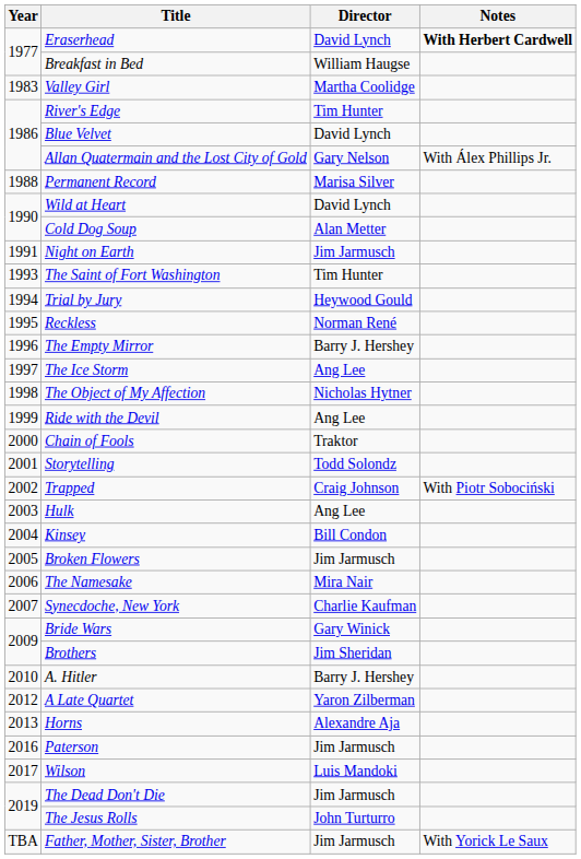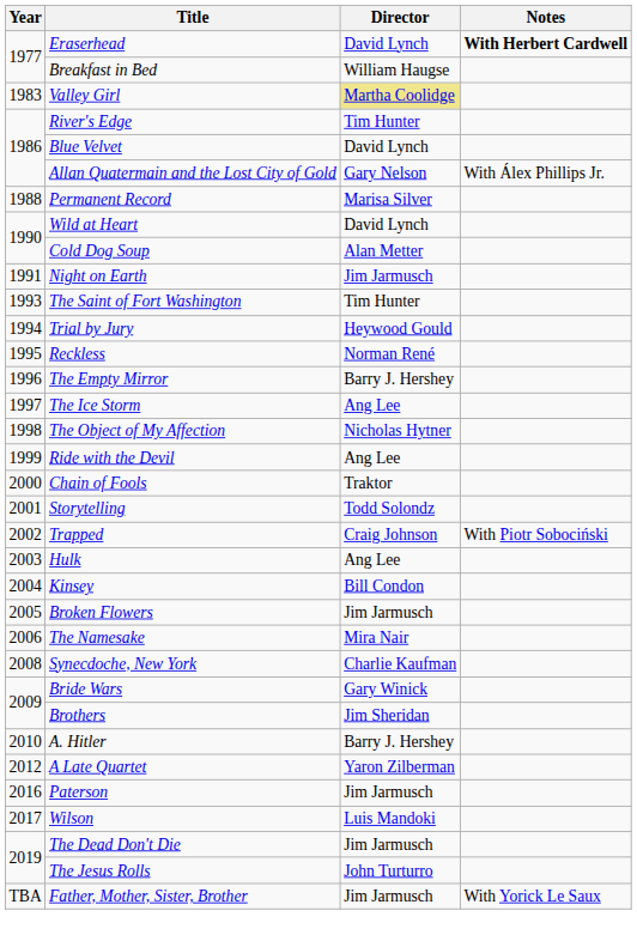Valley Girl | Director: no background -> khaki background
Synecdoche, New York | Year: 2007 -> 2008
- row: 2013 | Horns | Alexandre Aja
